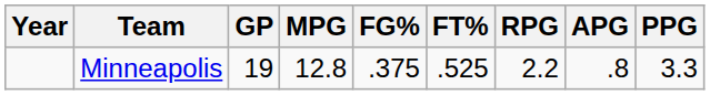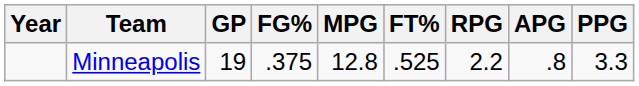columns swapped: MPG <-> FG%
